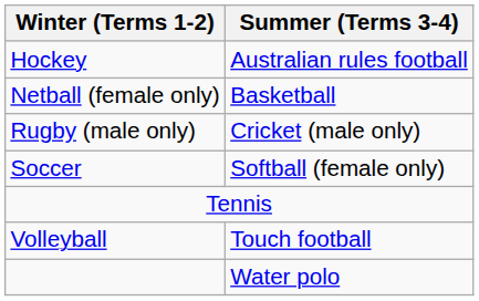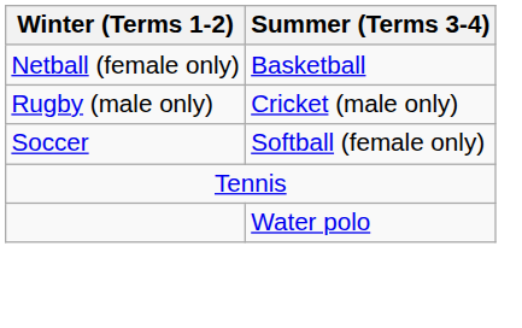- row: Hockey | Australian rules football
- row: Volleyball | Touch football
